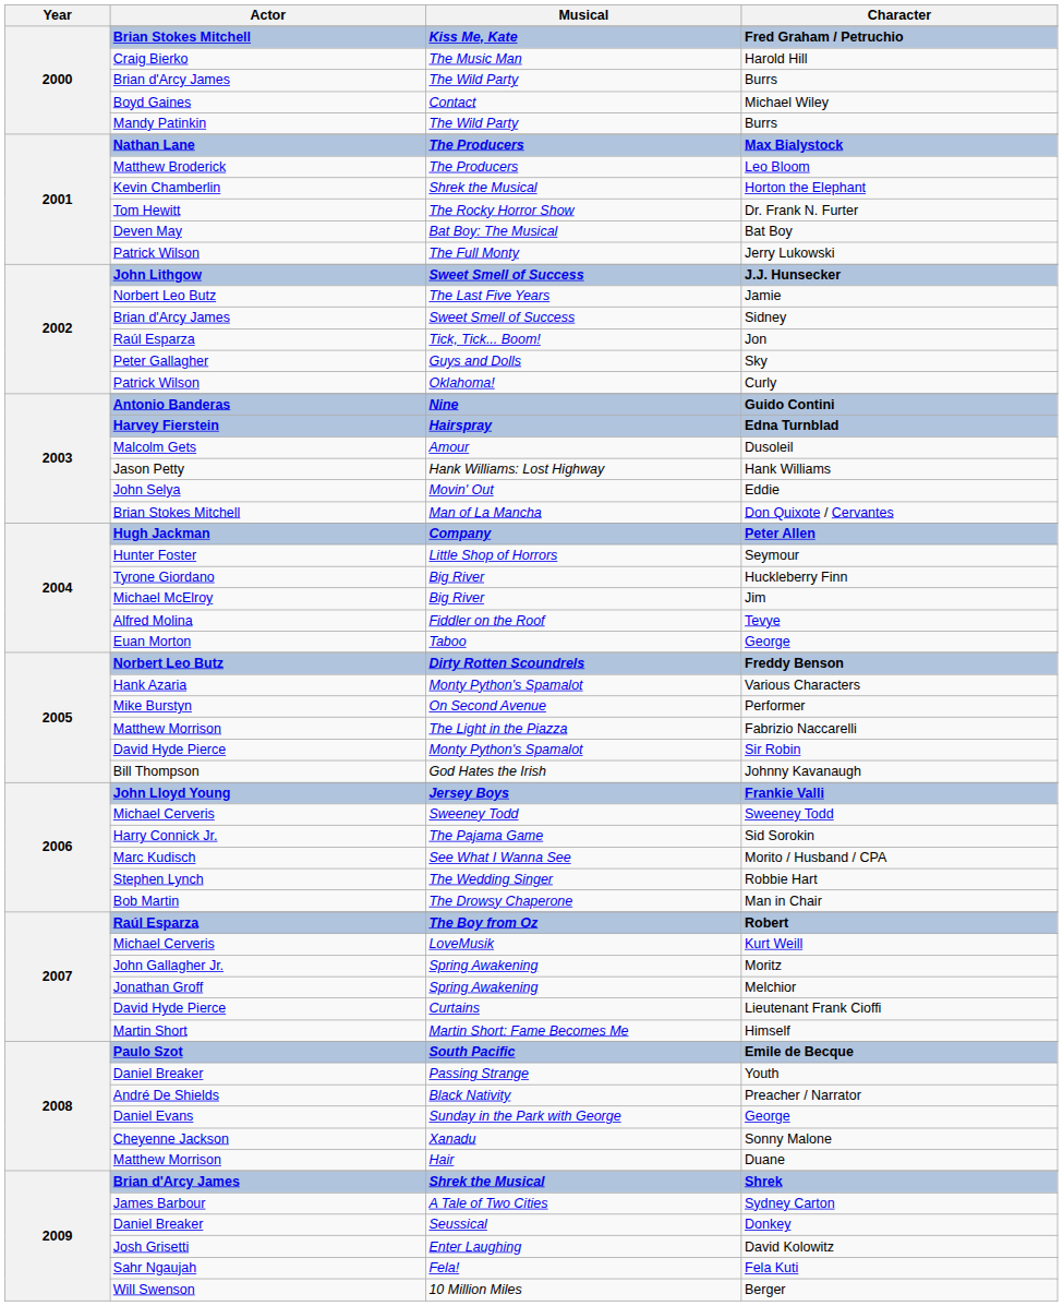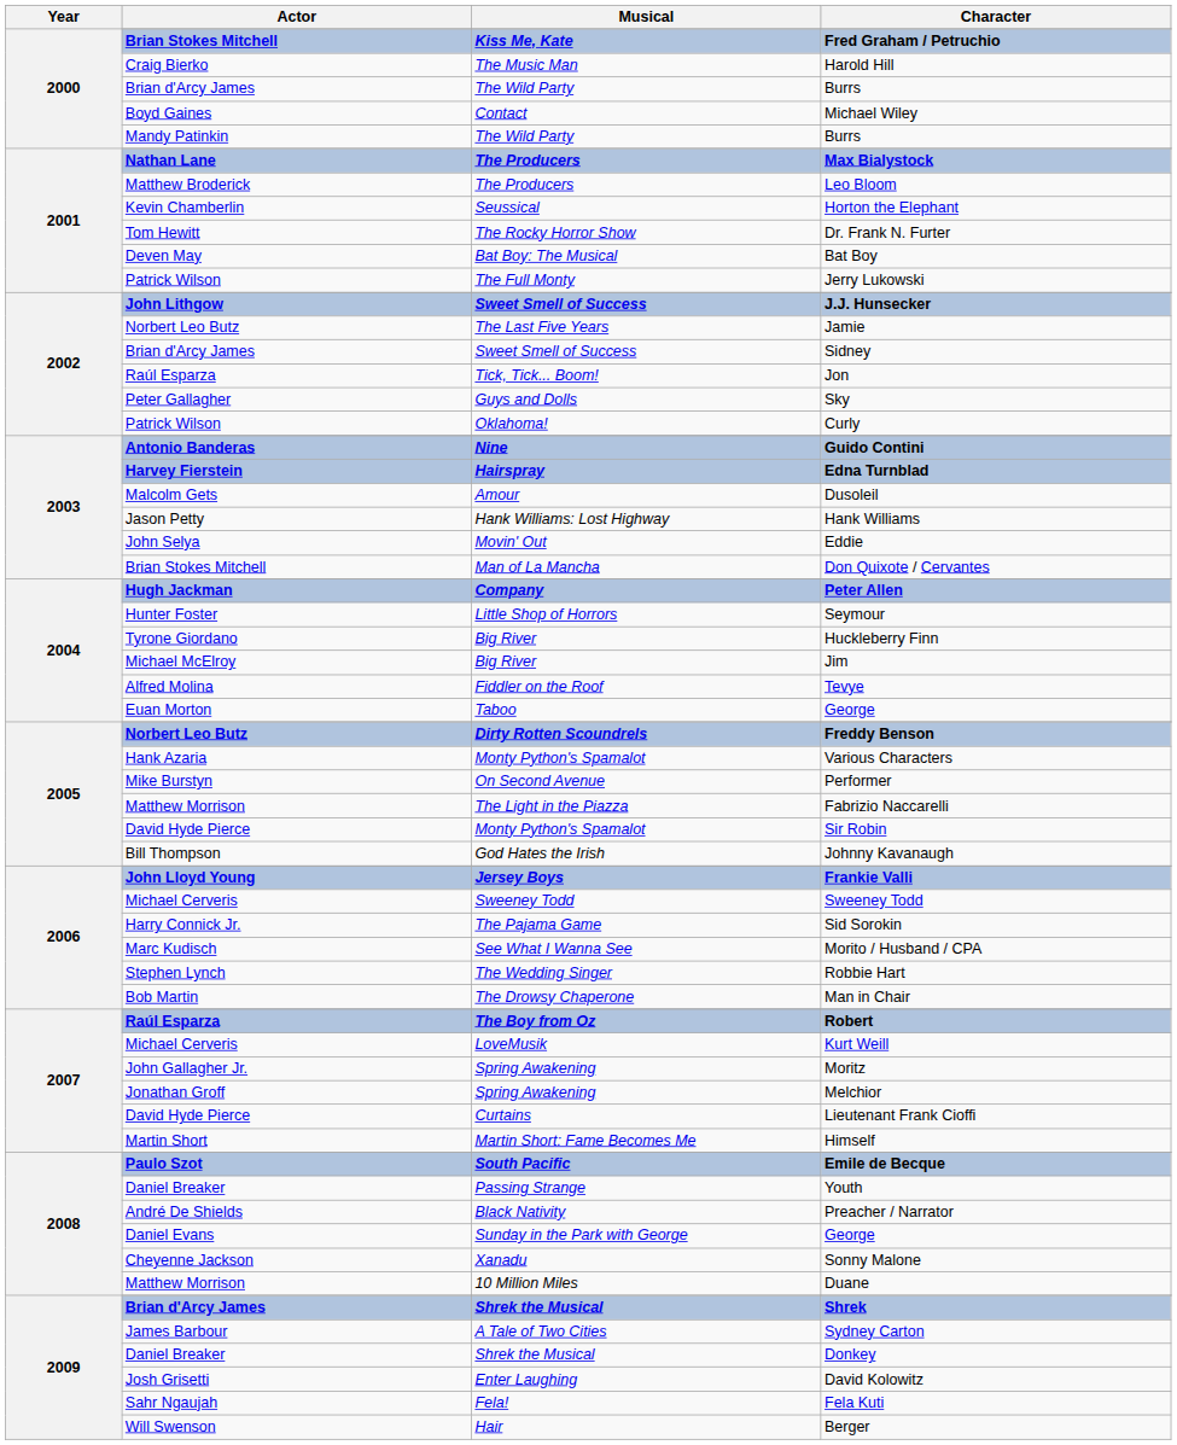Horton the Elephant | Musical: Shrek the Musical -> Seussical
Duane | Musical: Hair -> 10 Million Miles
Donkey | Musical: Seussical -> Shrek the Musical
Berger | Musical: 10 Million Miles -> Hair
